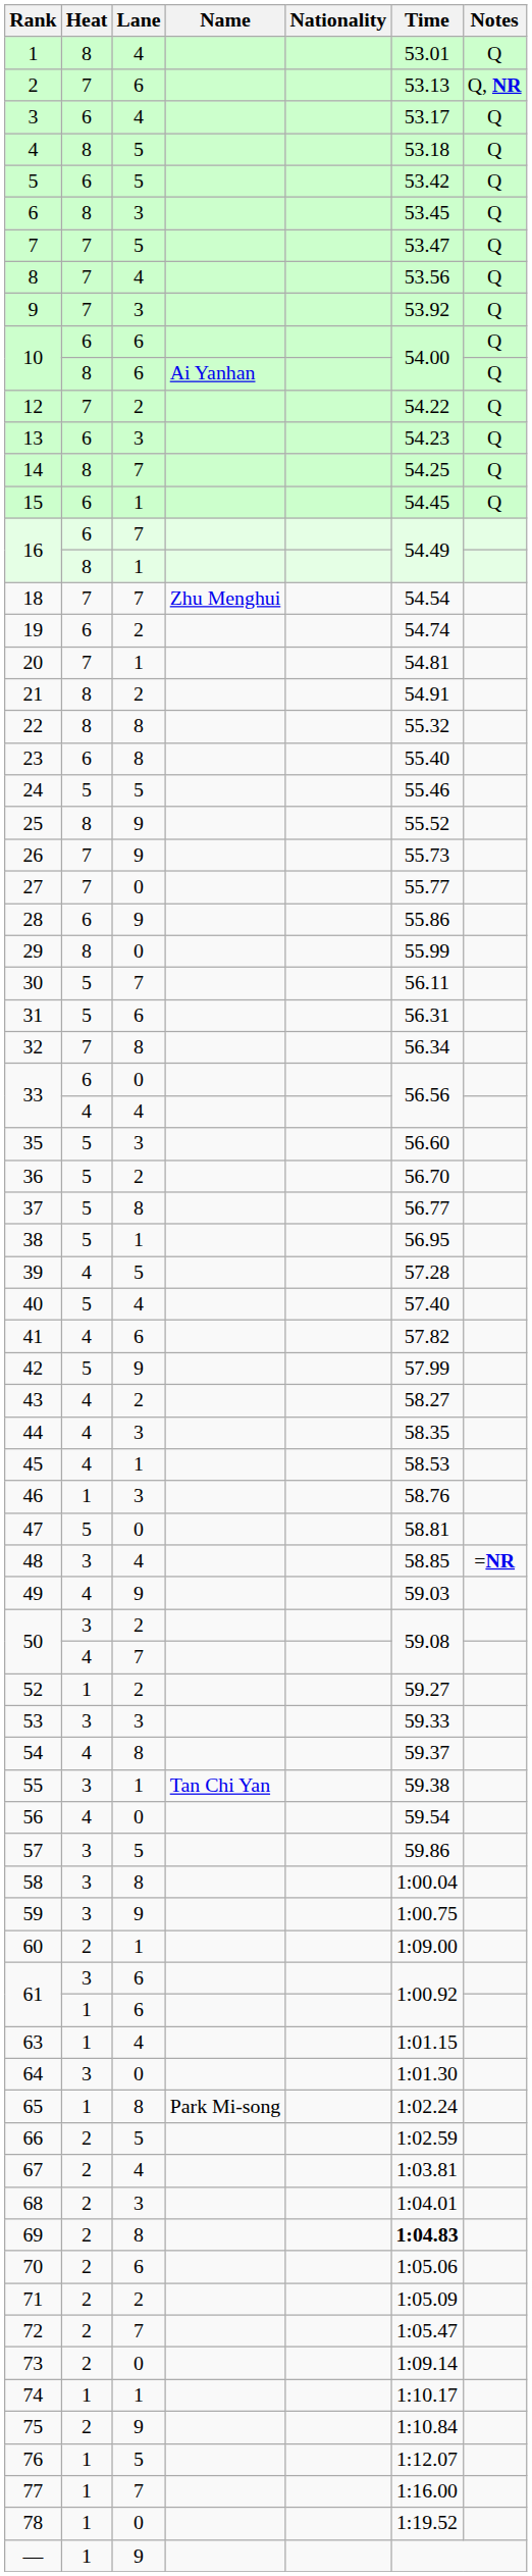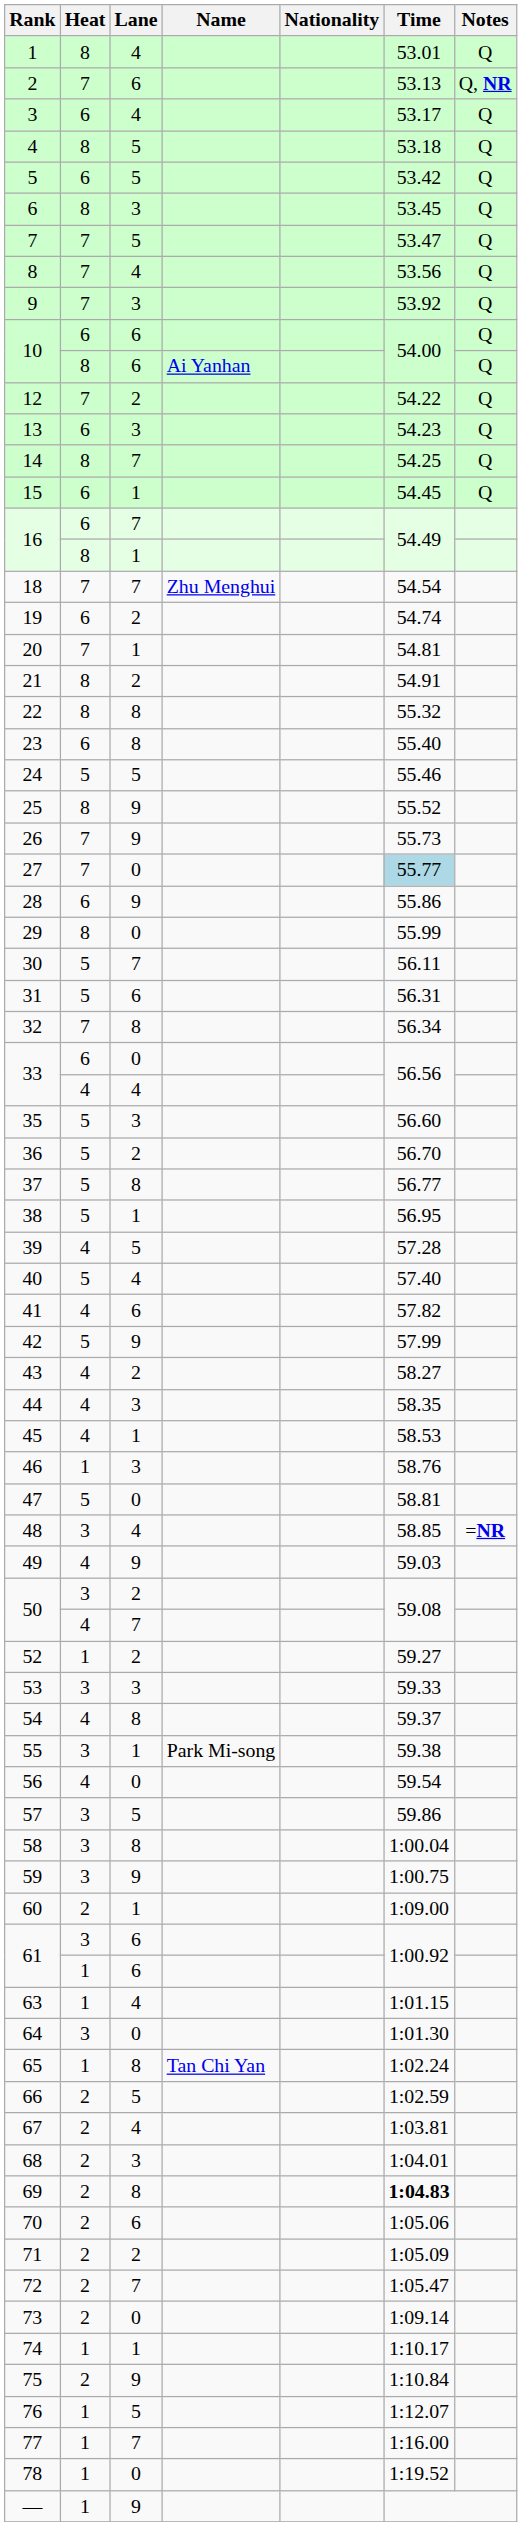27 | Time: no background -> lightblue background
55 | Name: Tan Chi Yan -> Park Mi-song
65 | Name: Park Mi-song -> Tan Chi Yan
